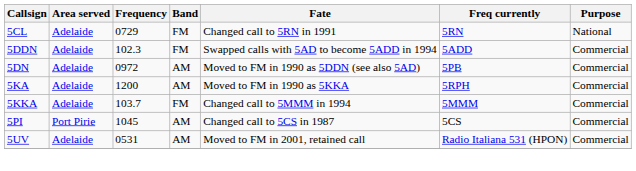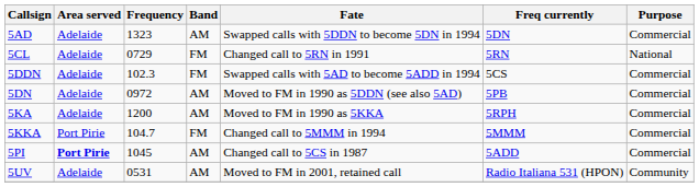+ row: 5AD | Adelaide | 1323 | AM | Swapped calls with 5DDN to become 5DN in 1994 | 5DN | Commercial
5DDN | Freq currently: 5ADD -> 5CS
5KKA | Area served: Adelaide -> Port Pirie
5KKA | Frequency: 103.7 -> 104.7
5PI | Area served: normal -> bold
5PI | Freq currently: 5CS -> 5ADD
5UV | Purpose: Commercial -> Community
